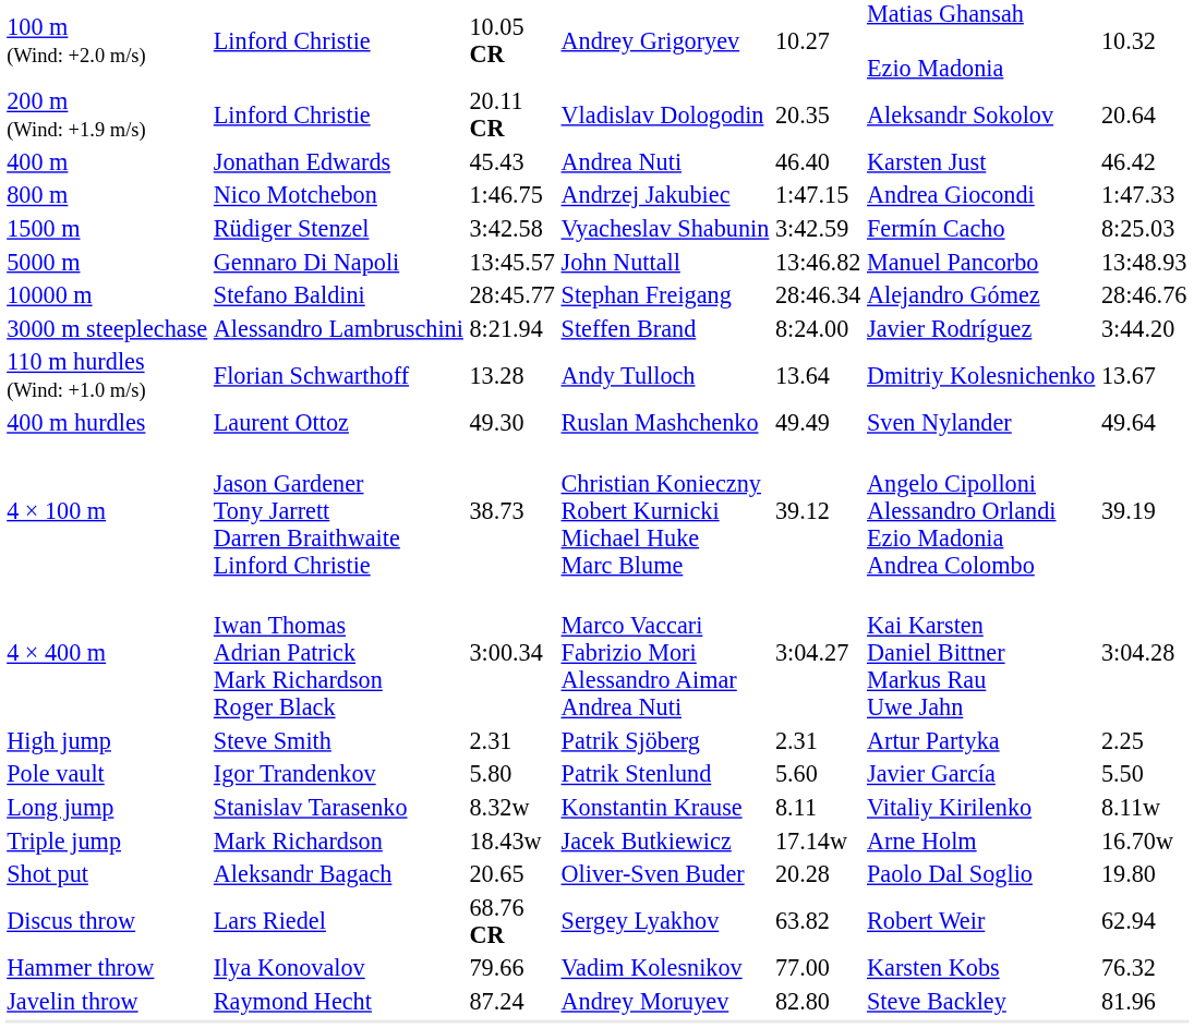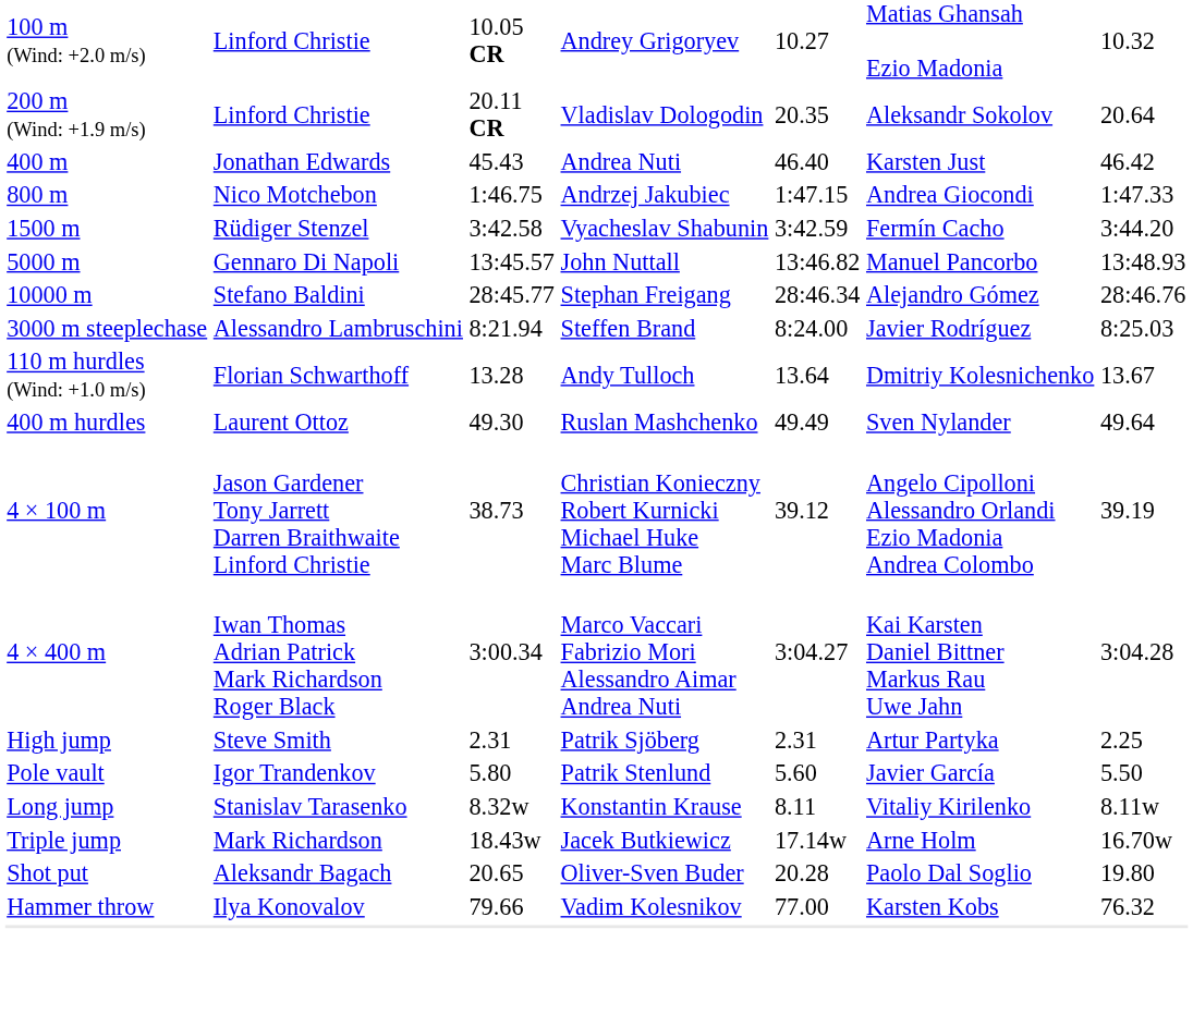1500 m | column 7: 8:25.03 -> 3:44.20
3000 m steeplechase | column 7: 3:44.20 -> 8:25.03
- row: Discus throw | Lars Riedel | 68.76 CR | Sergey Lyakhov | 63.82 | Robert Weir | 62.94
- row: Javelin throw | Raymond Hecht | 87.24 | Andrey Moruyev | 82.80 | Steve Backley | 81.96
